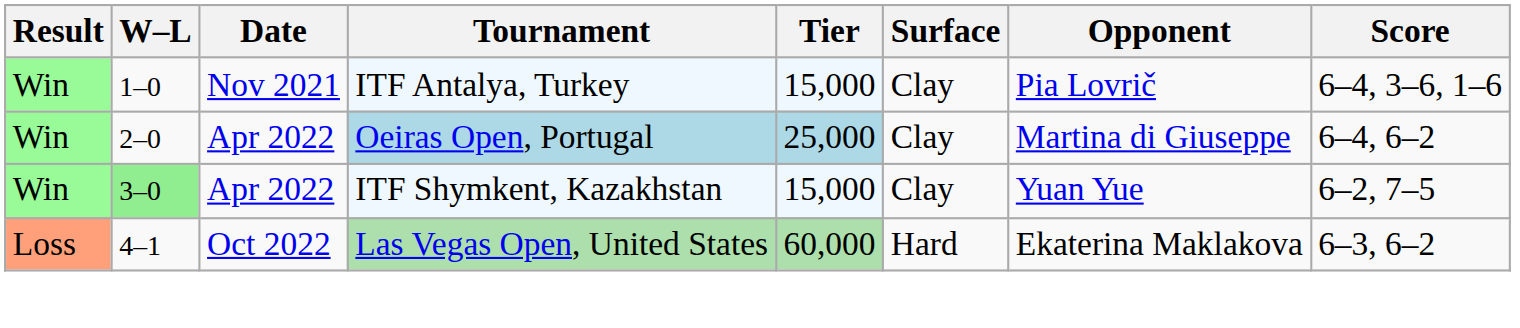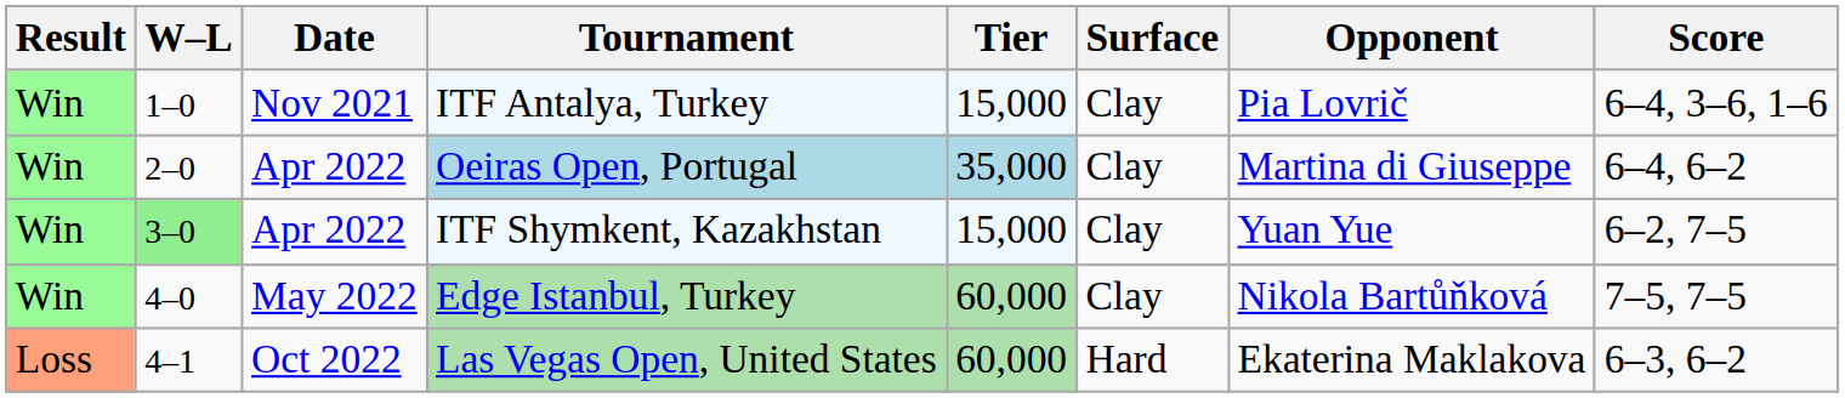Oeiras Open, Portugal | Tier: 25,000 -> 35,000
+ row: Win | 4–0 | May 2022 | Edge Istanbul, Turkey | 60,000 | Clay | Nikola Bartůňková | 7–5, 7–5
